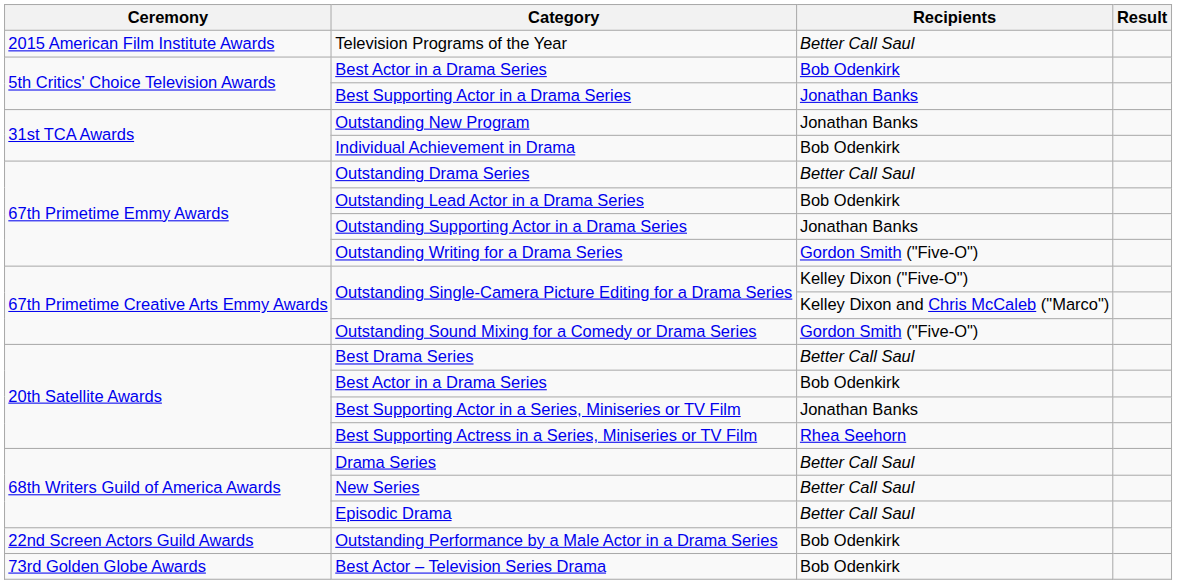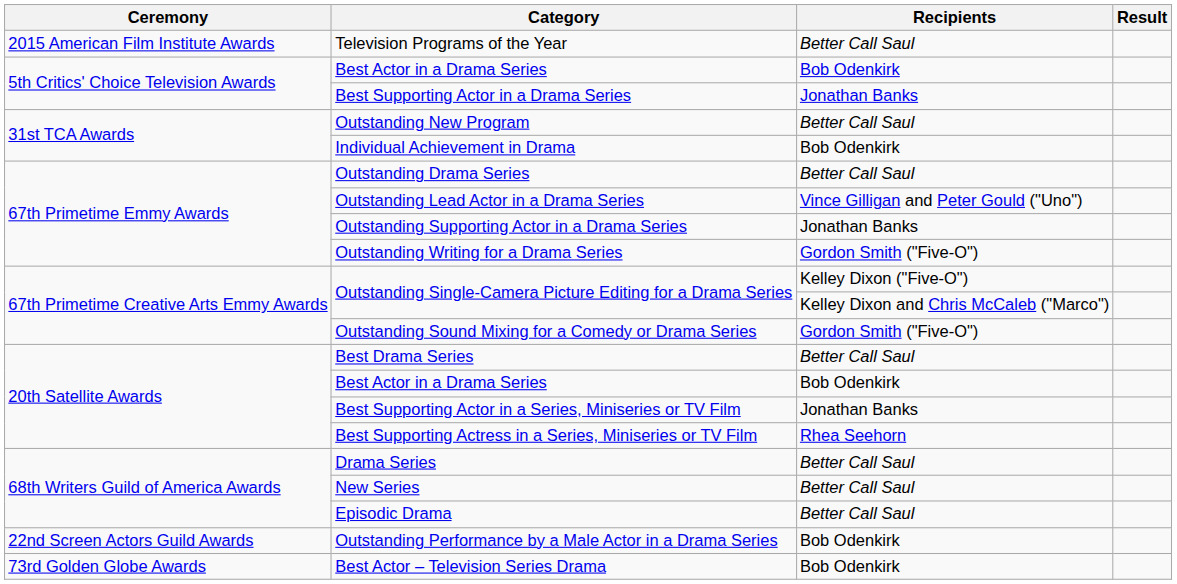Outstanding New Program | Recipients: Jonathan Banks -> Better Call Saul
Outstanding Lead Actor in a Drama Series | Recipients: Bob Odenkirk -> Vince Gilligan and Peter Gould ("Uno")
